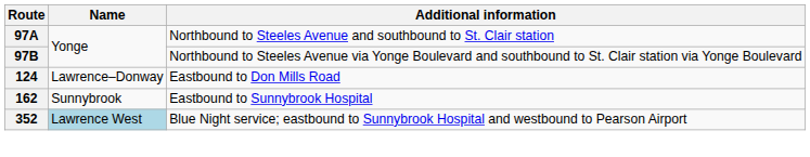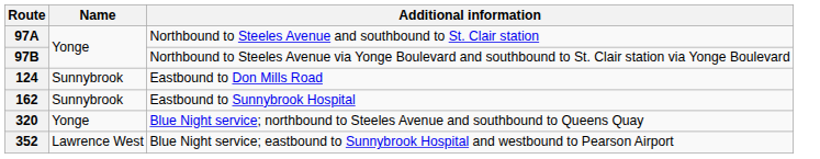124 | Name: Lawrence–Donway -> Sunnybrook
+ row: 320 | Yonge | Blue Night service; northbound to Steeles Avenue and southbound to Queens Quay
352 | Name: lightblue background -> no background
